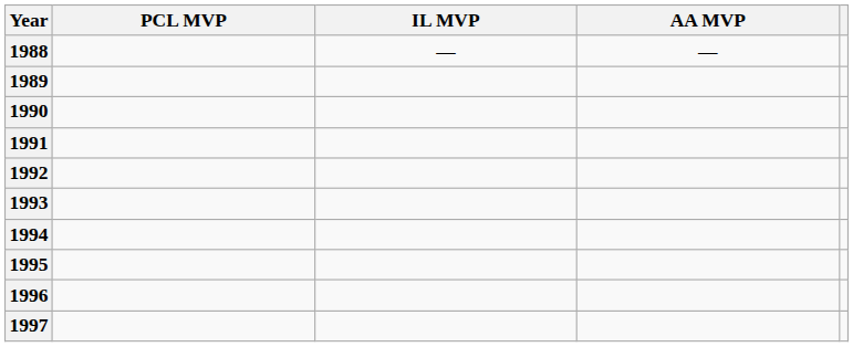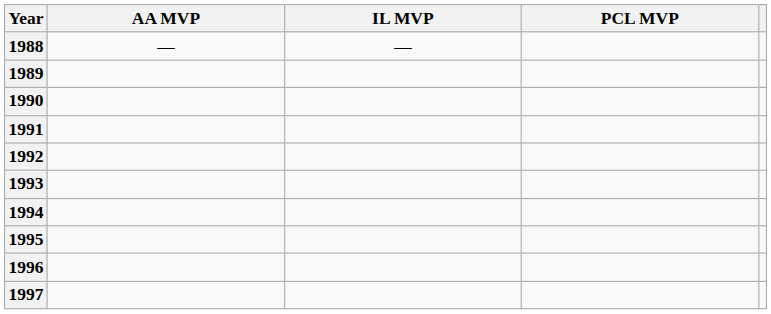columns swapped: AA MVP <-> PCL MVP
